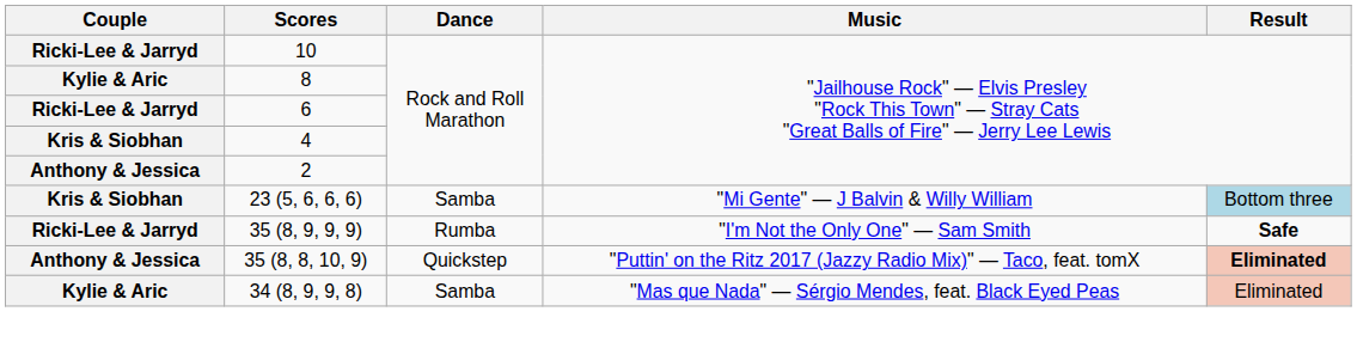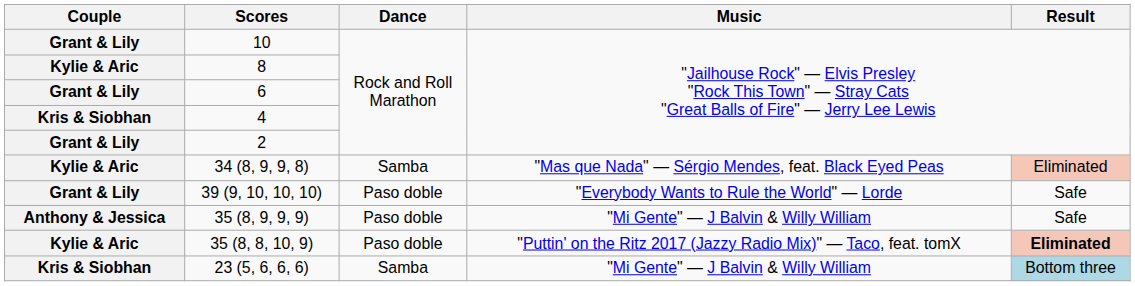10 | Couple: Ricki-Lee & Jarryd -> Grant & Lily
6 | Couple: Ricki-Lee & Jarryd -> Grant & Lily
2 | Couple: Anthony & Jessica -> Grant & Lily
rows swapped: 34 (8, 9, 9, 8) <-> 23 (5, 6, 6, 6)
+ row: Grant & Lily | 39 (9, 10, 10, 10) | Paso doble | "Everybody Wants to Rule the World" — Lorde | Safe
35 (8, 9, 9, 9) | Couple: Ricki-Lee & Jarryd -> Anthony & Jessica
35 (8, 9, 9, 9) | Dance: Rumba -> Paso doble
35 (8, 9, 9, 9) | Music: "I'm Not the Only One" — Sam Smith -> "Mi Gente" — J Balvin & Willy William
35 (8, 9, 9, 9) | Result: bold -> normal
35 (8, 8, 10, 9) | Couple: Anthony & Jessica -> Kylie & Aric
35 (8, 8, 10, 9) | Dance: Quickstep -> Paso doble
